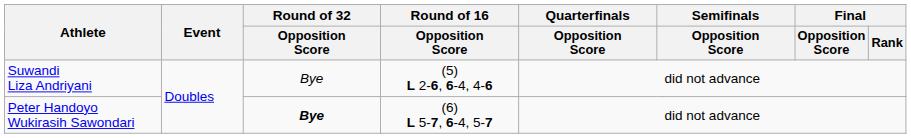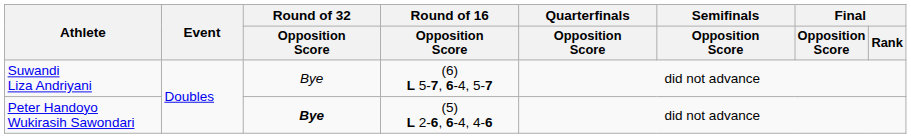Suwandi Liza Andriyani | Round of 16 / Opposition Score: (5) L 2-6, 6-4, 4-6 -> (6) L 5-7, 6-4, 5-7
Peter Handoyo Wukirasih Sawondari | Round of 16 / Opposition Score: (6) L 5-7, 6-4, 5-7 -> (5) L 2-6, 6-4, 4-6
